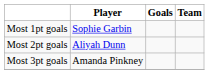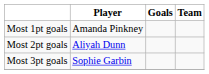Most 1pt goals | Player: Sophie Garbin -> Amanda Pinkney
Most 3pt goals | Player: Amanda Pinkney -> Sophie Garbin
